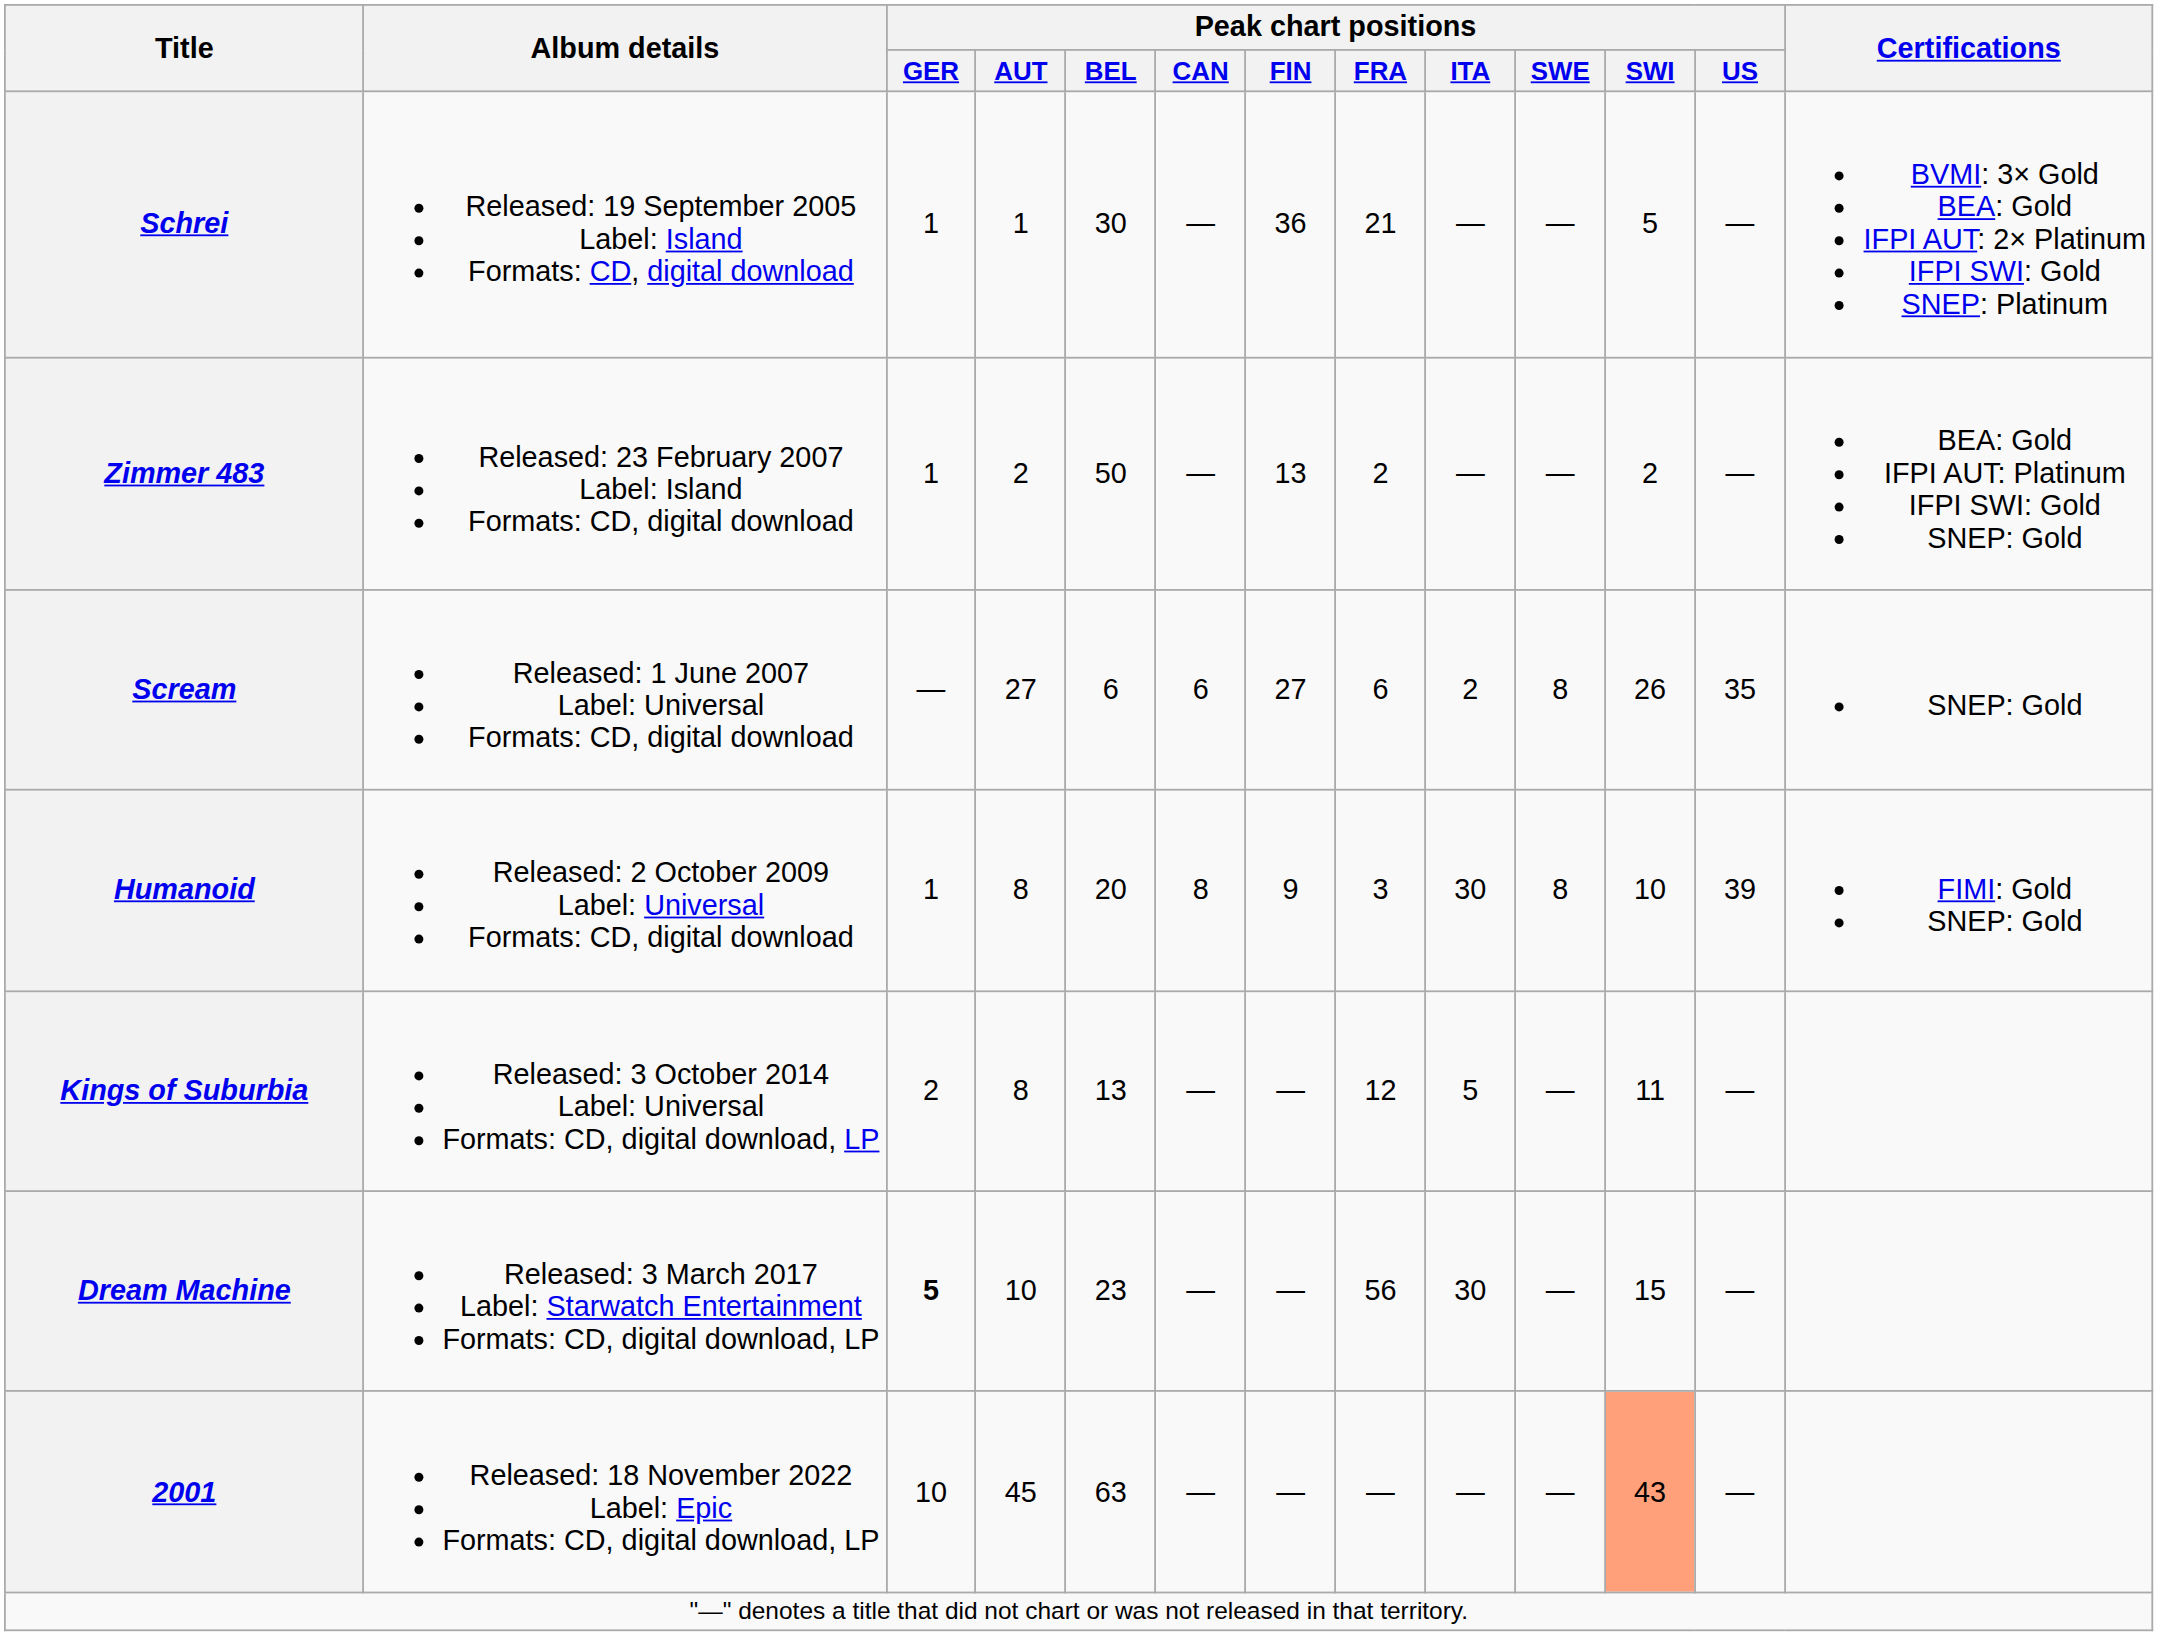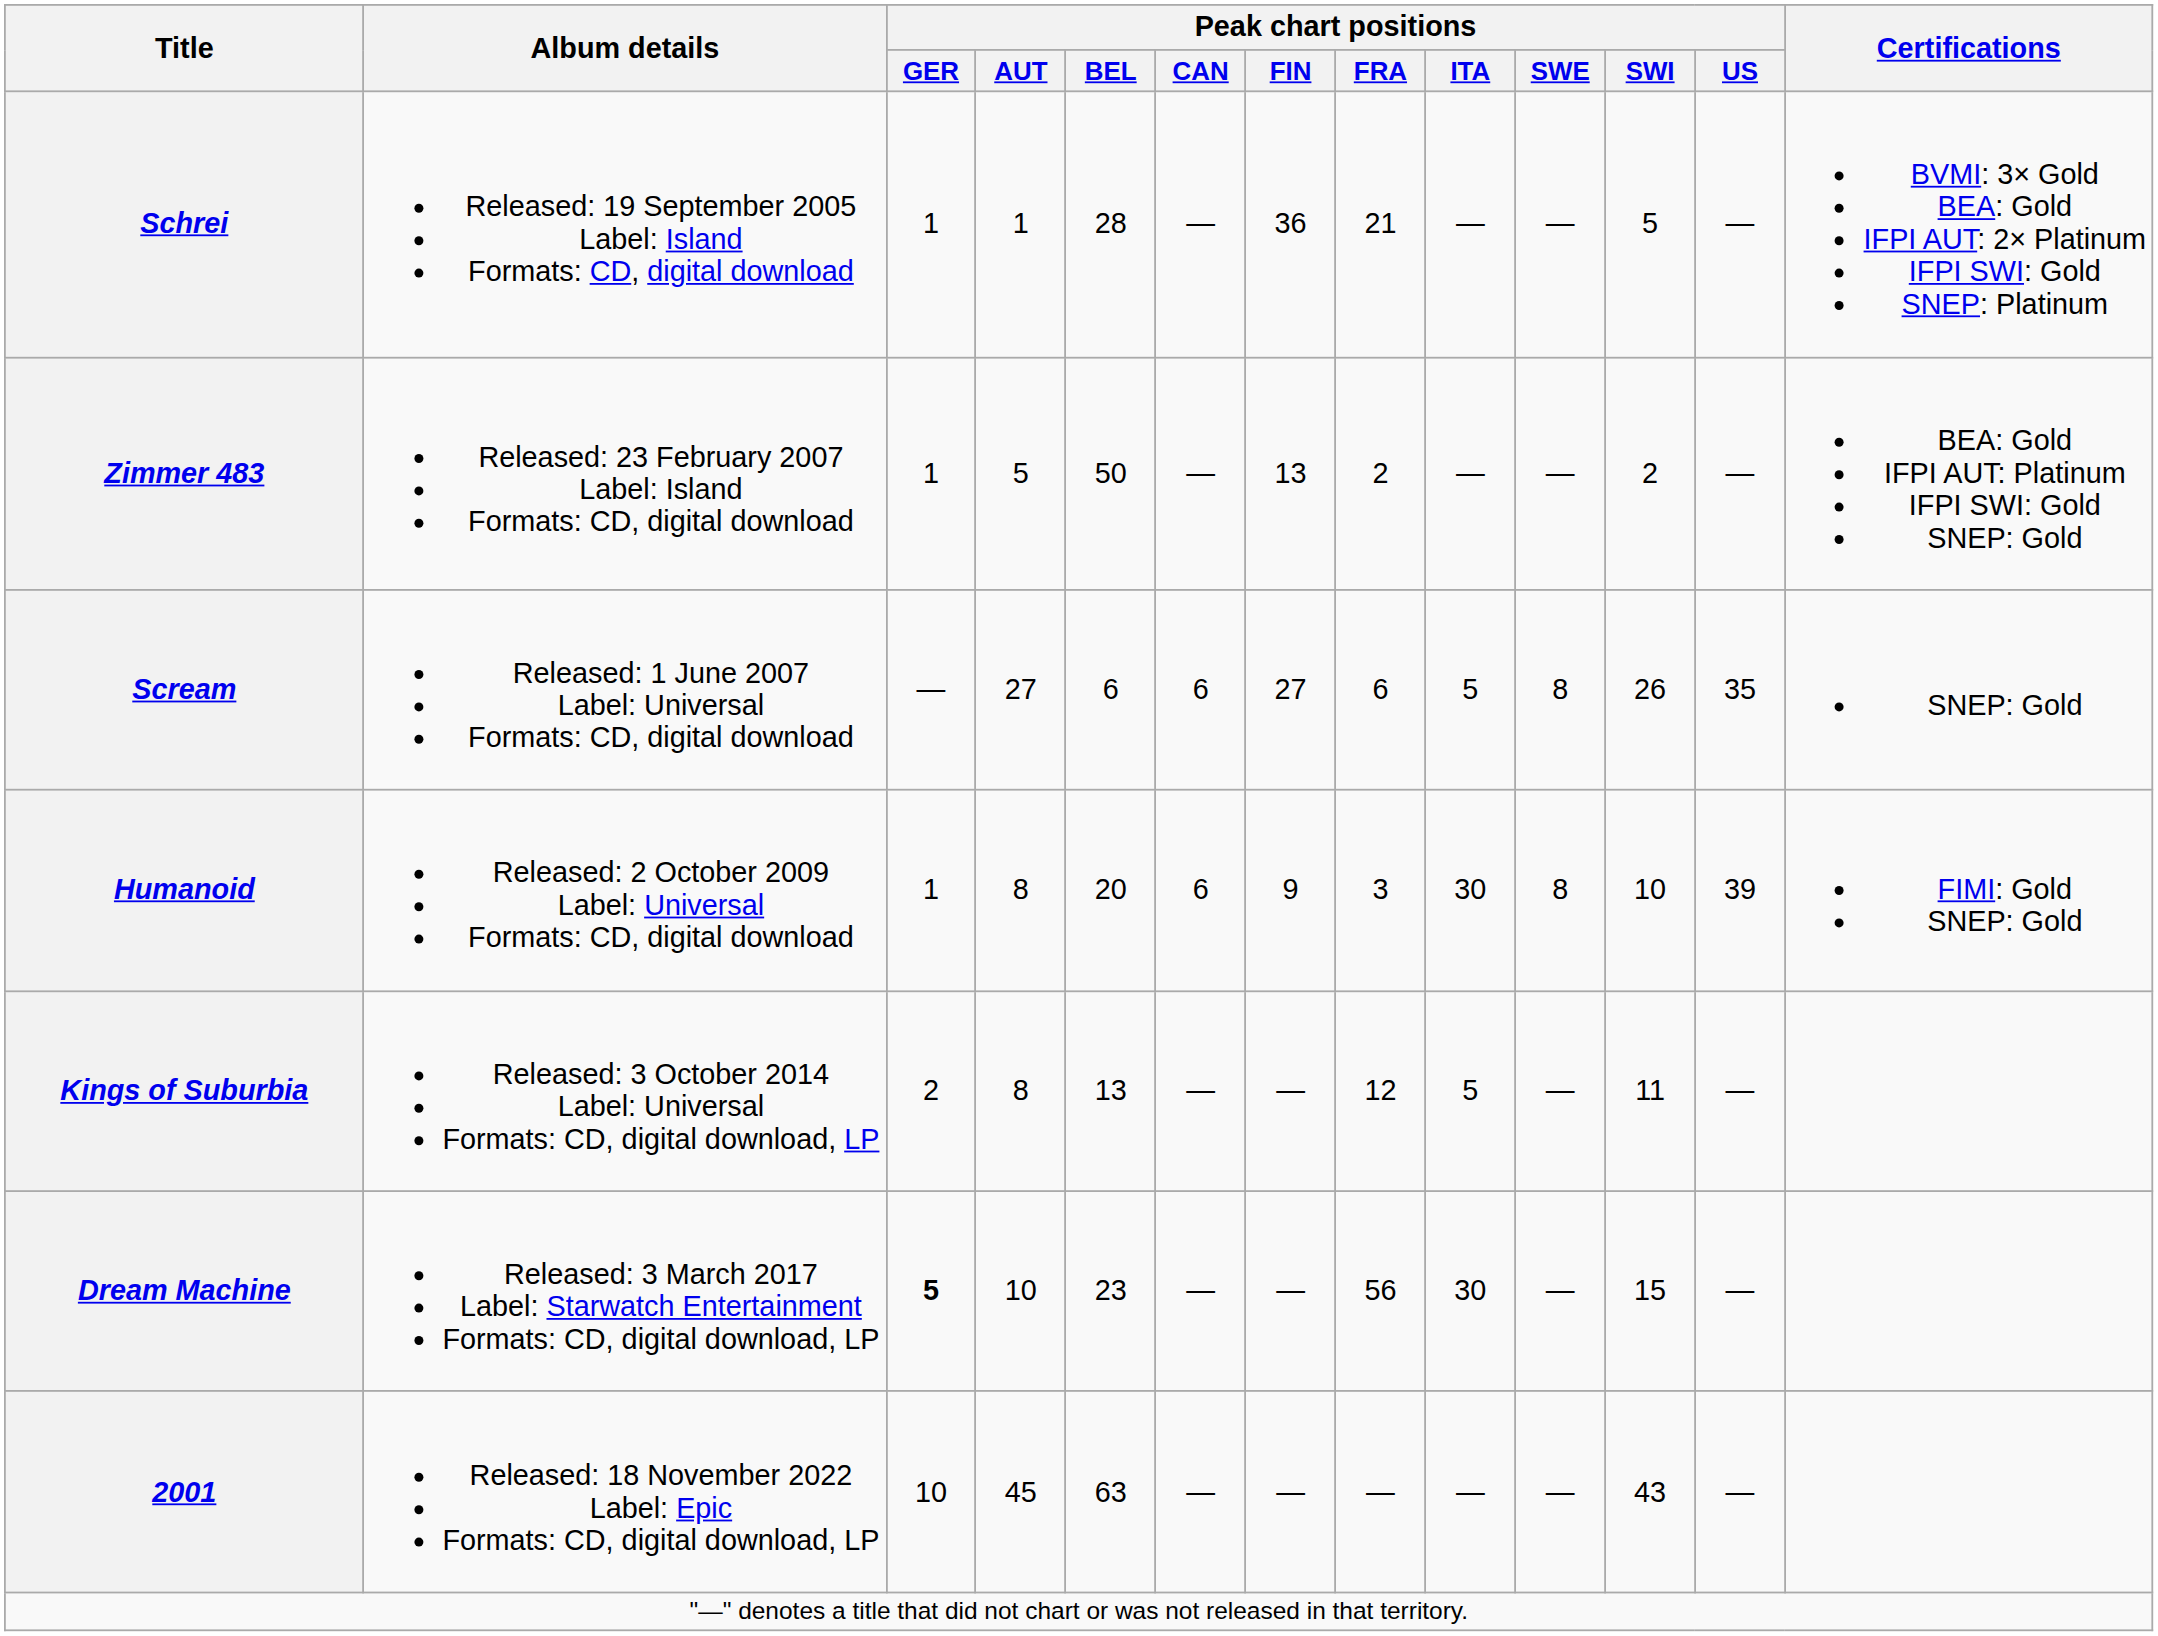Schrei | Peak chart positions / BEL: 30 -> 28
Zimmer 483 | Peak chart positions / AUT: 2 -> 5
Scream | Peak chart positions / ITA: 2 -> 5
Humanoid | Peak chart positions / CAN: 8 -> 6
2001 | Peak chart positions / SWI: lightsalmon background -> no background
